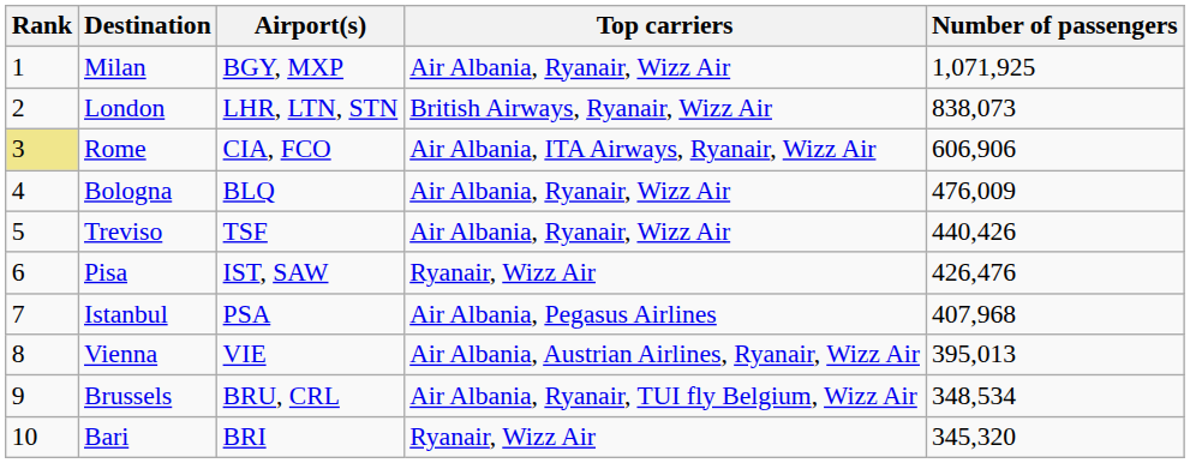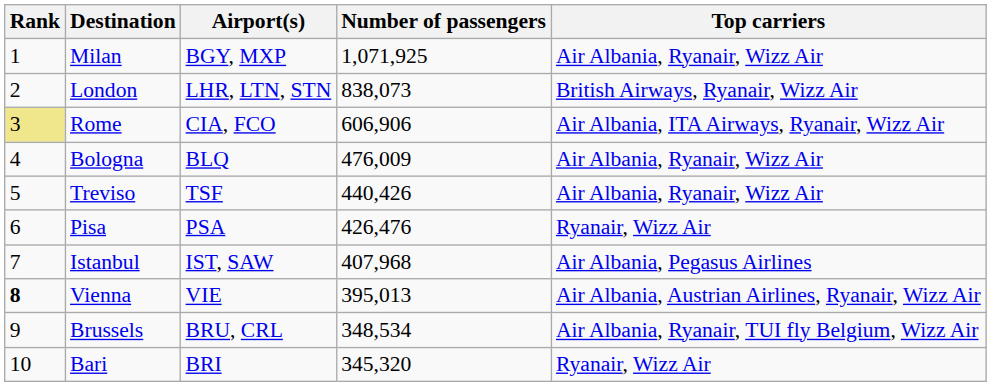columns swapped: Number of passengers <-> Top carriers
Pisa | Airport(s): IST, SAW -> PSA
Istanbul | Airport(s): PSA -> IST, SAW
Vienna | Rank: normal -> bold
